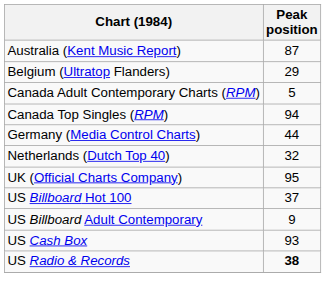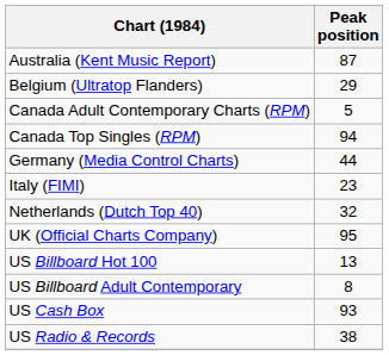+ row: Italy (FIMI) | 23
US Billboard Hot 100 | Peak position: 37 -> 13
US Billboard Adult Contemporary | Peak position: 9 -> 8
US Radio & Records | Peak position: bold -> normal
